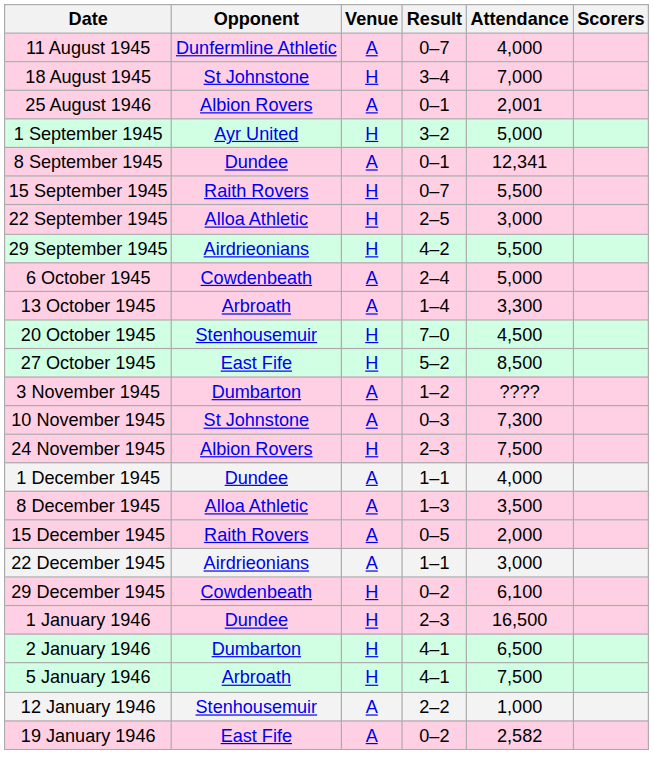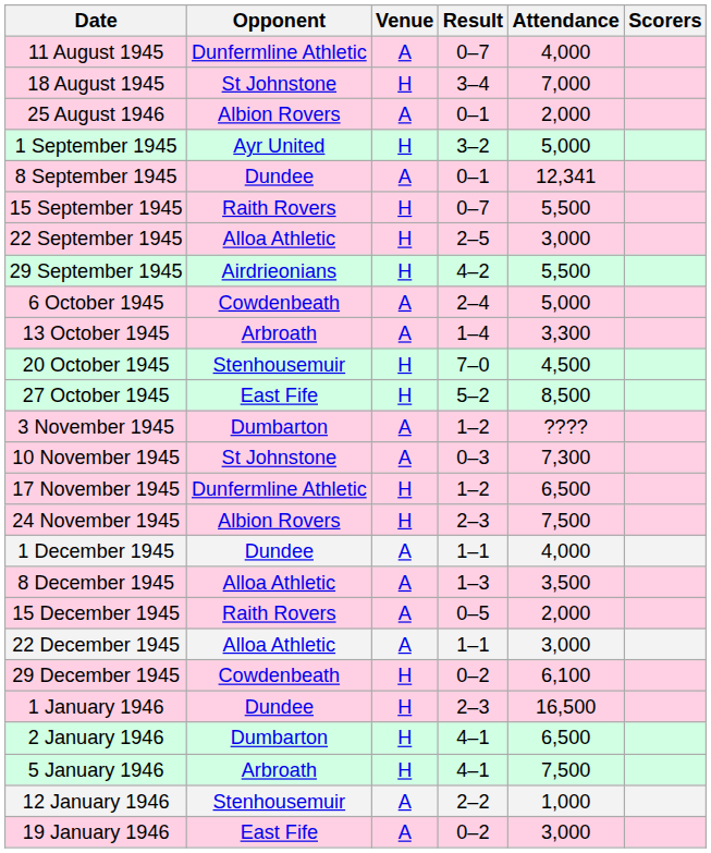25 August 1946 | Attendance: 2,001 -> 2,000
+ row: 17 November 1945 | Dunfermline Athletic | H | 1–2 | 6,500
22 December 1945 | Opponent: Airdrieonians -> Alloa Athletic
19 January 1946 | Attendance: 2,582 -> 3,000
